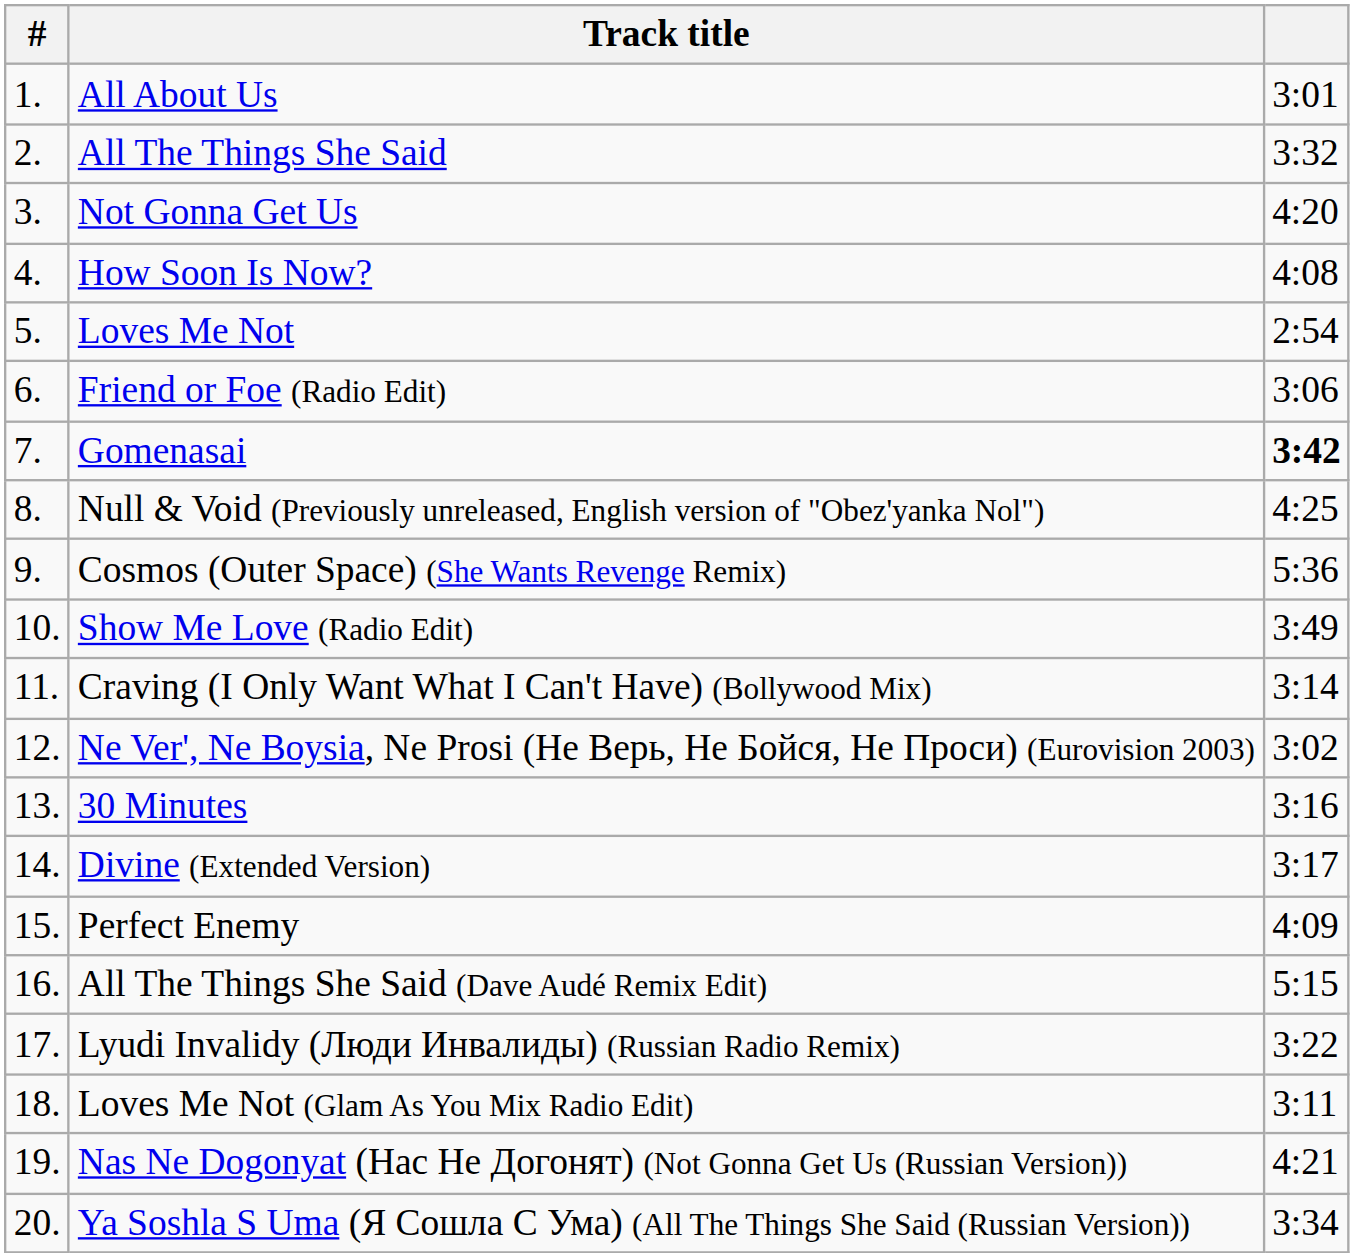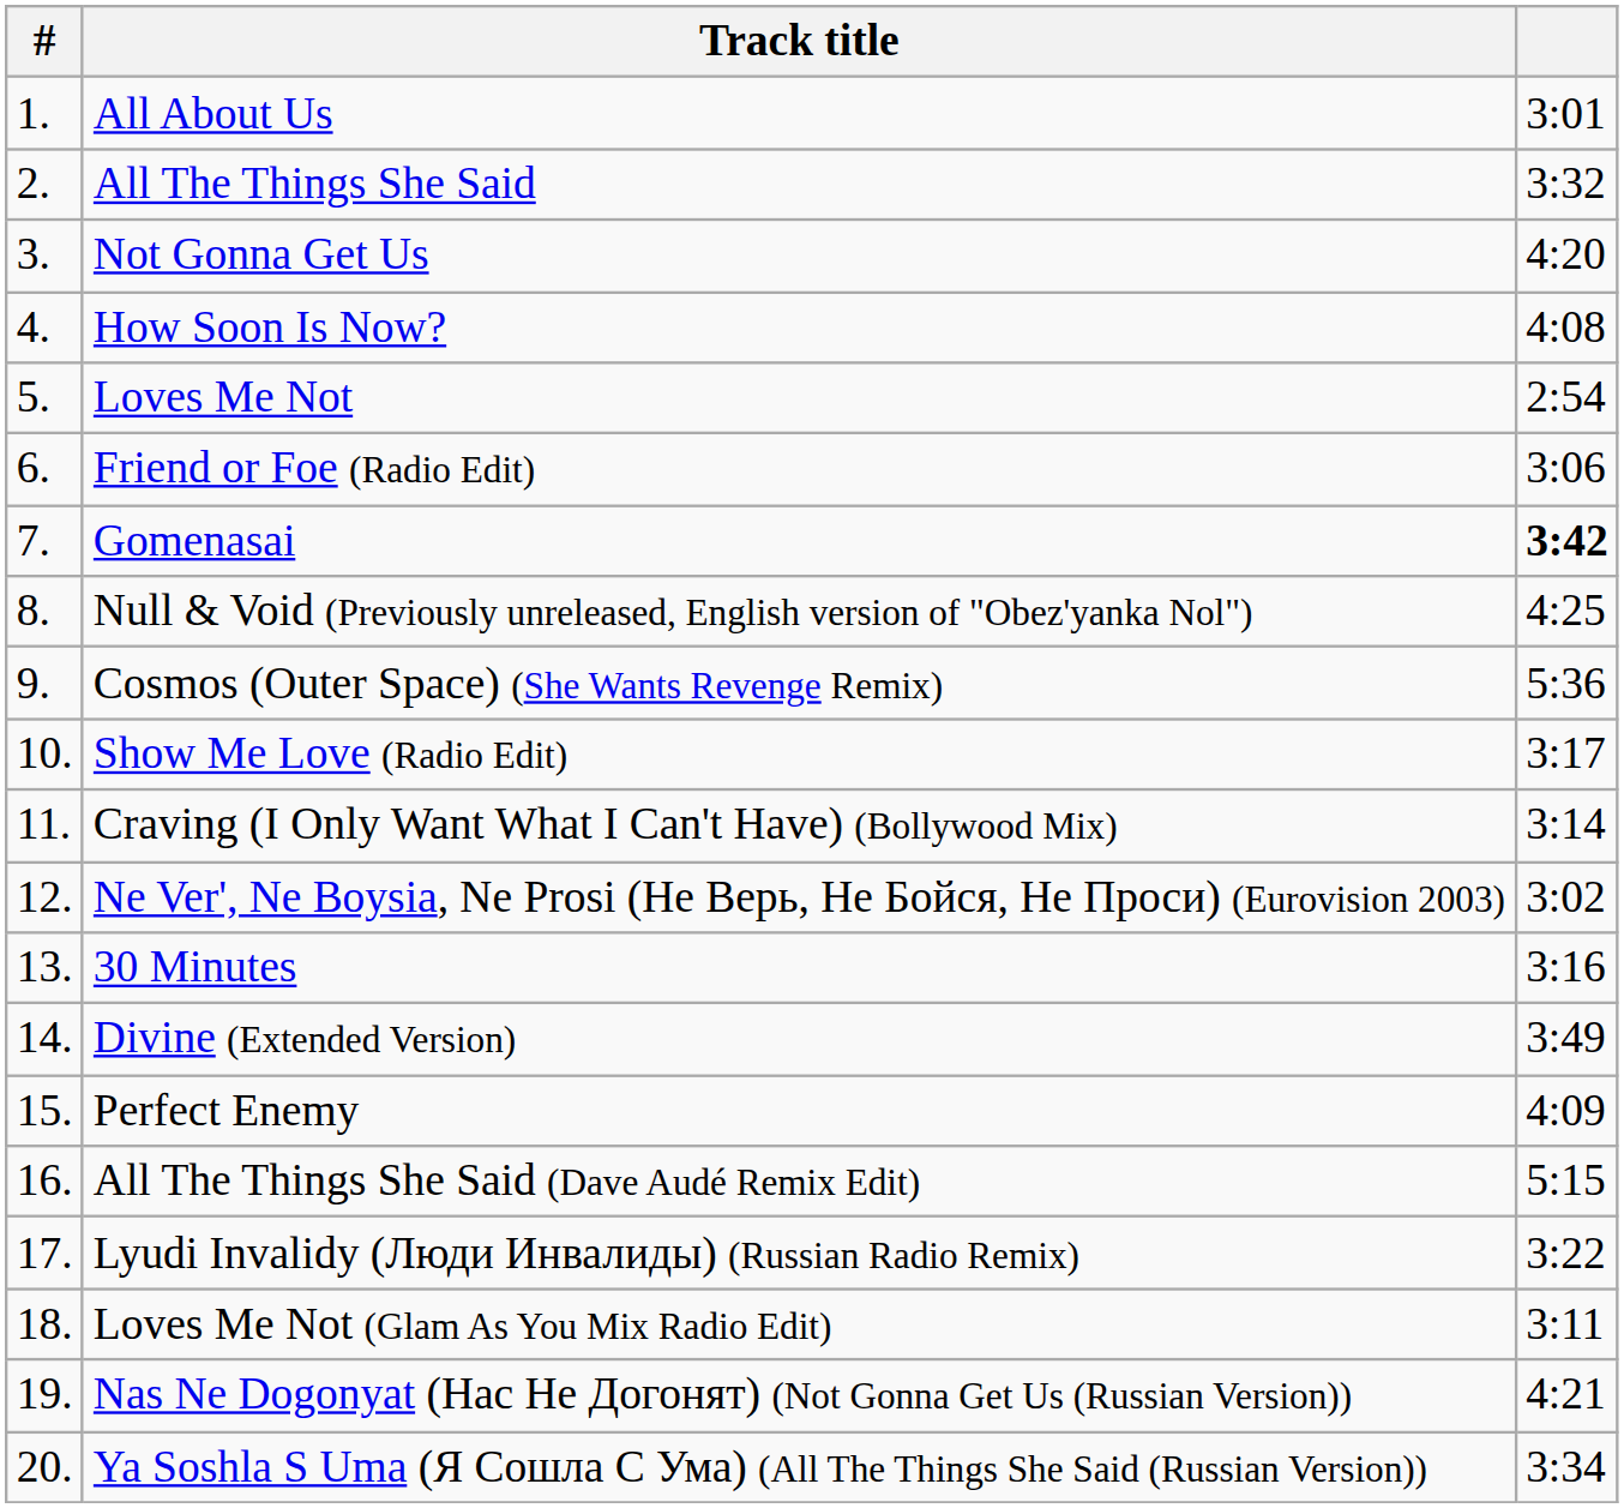Show Me Love (Radio Edit) | column 3: 3:49 -> 3:17
Divine (Extended Version) | column 3: 3:17 -> 3:49
